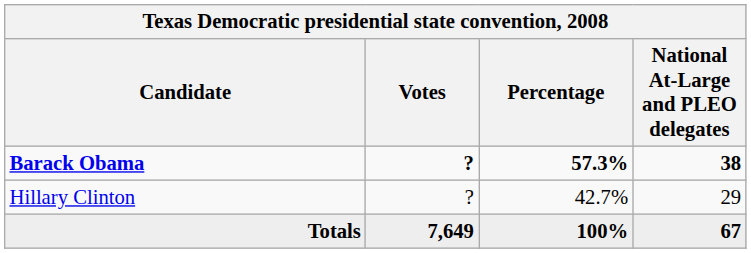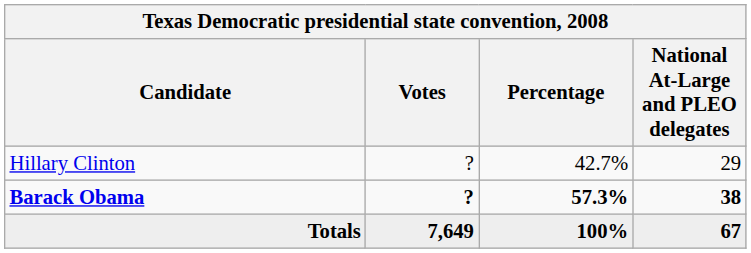rows swapped: Barack Obama <-> Hillary Clinton
